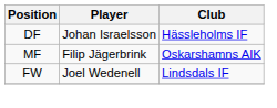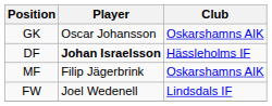+ row: GK | Oscar Johansson | Oskarshamns AIK
DF | Player: normal -> bold
